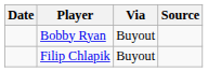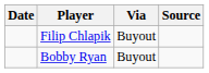rows swapped: Bobby Ryan <-> Filip Chlapik
